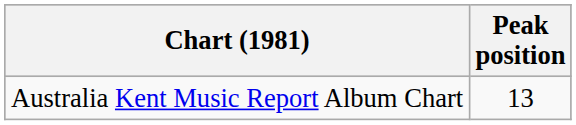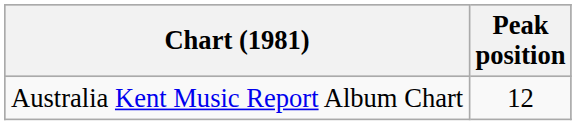Australia Kent Music Report Album Chart | Peak position: 13 -> 12
